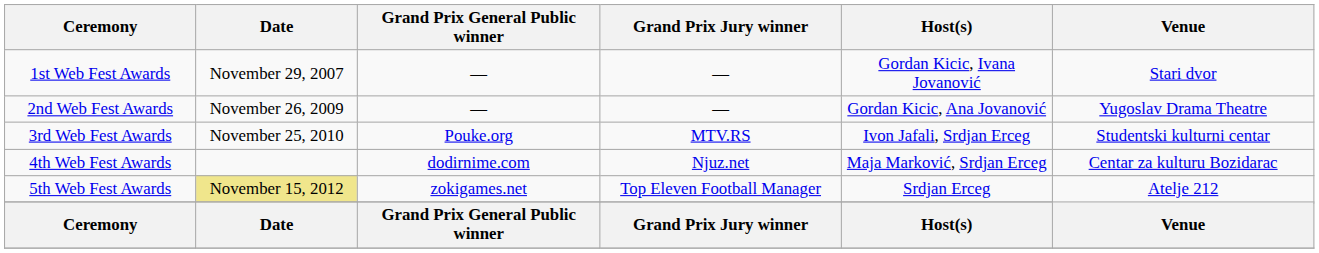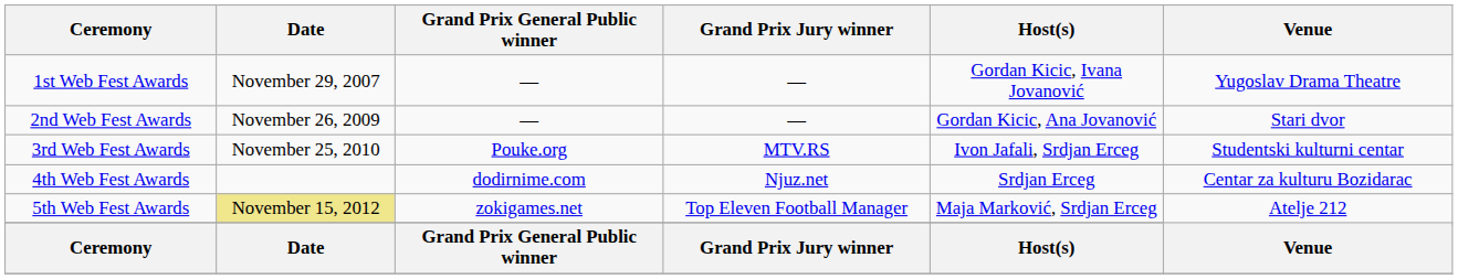1st Web Fest Awards | Venue: Stari dvor -> Yugoslav Drama Theatre
2nd Web Fest Awards | Venue: Yugoslav Drama Theatre -> Stari dvor
4th Web Fest Awards | Host(s): Maja Marković, Srdjan Erceg -> Srdjan Erceg
5th Web Fest Awards | Host(s): Srdjan Erceg -> Maja Marković, Srdjan Erceg
